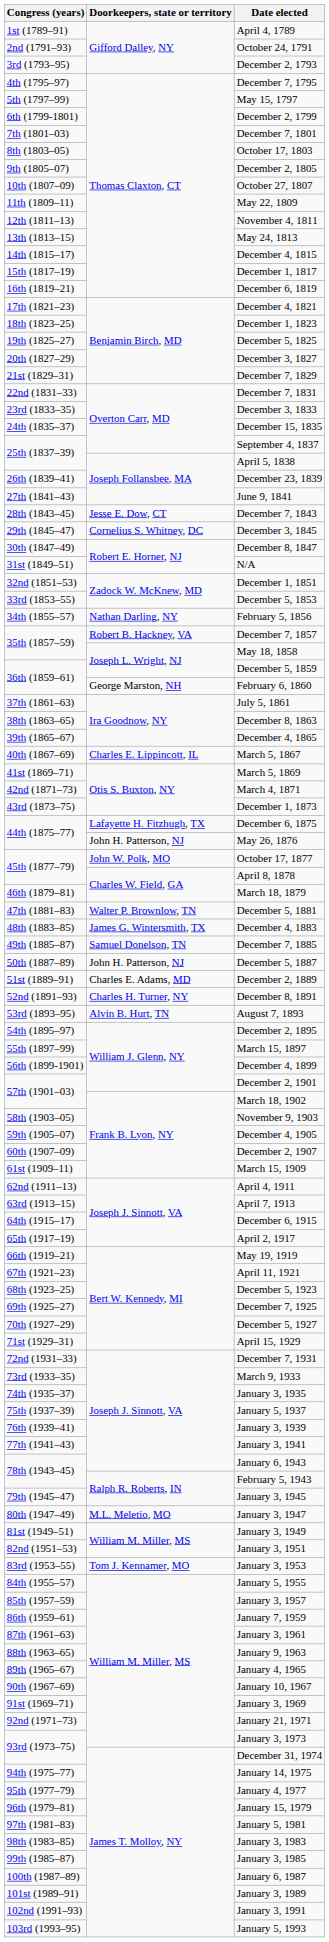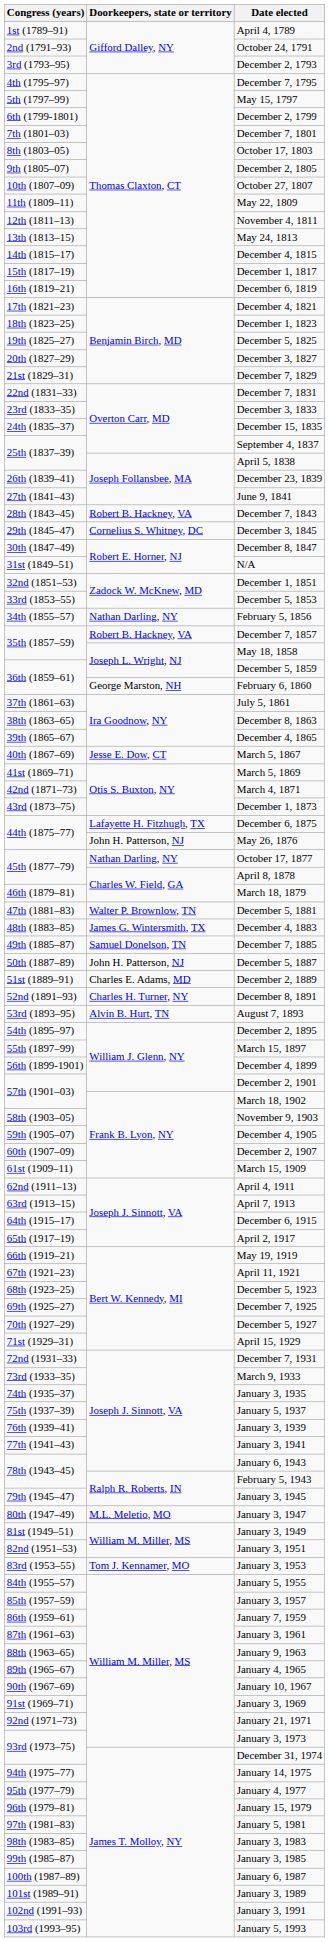December 7, 1843 | Doorkeepers, state or territory: Jesse E. Dow, CT -> Robert B. Hackney, VA
March 5, 1867 | Doorkeepers, state or territory: Charles E. Lippincott, IL -> Jesse E. Dow, CT
October 17, 1877 | Doorkeepers, state or territory: John W. Polk, MO -> Nathan Darling, NY
